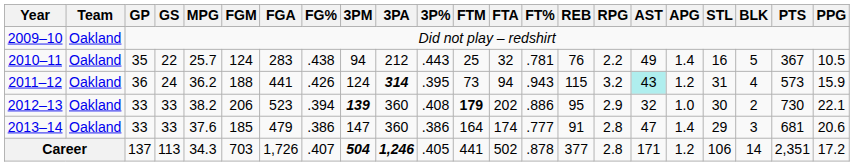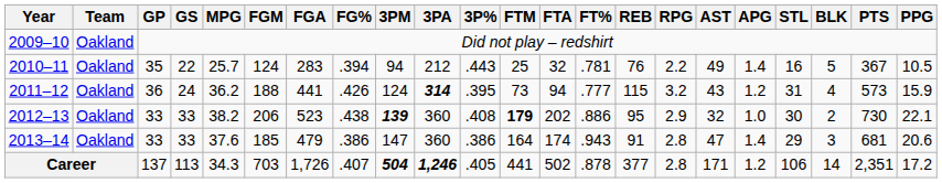2010–11 | FG%: .438 -> .394
2011–12 | FT%: .943 -> .777
2011–12 | AST: paleturquoise background -> no background
2012–13 | FG%: .394 -> .438
2013–14 | FT%: .777 -> .943
